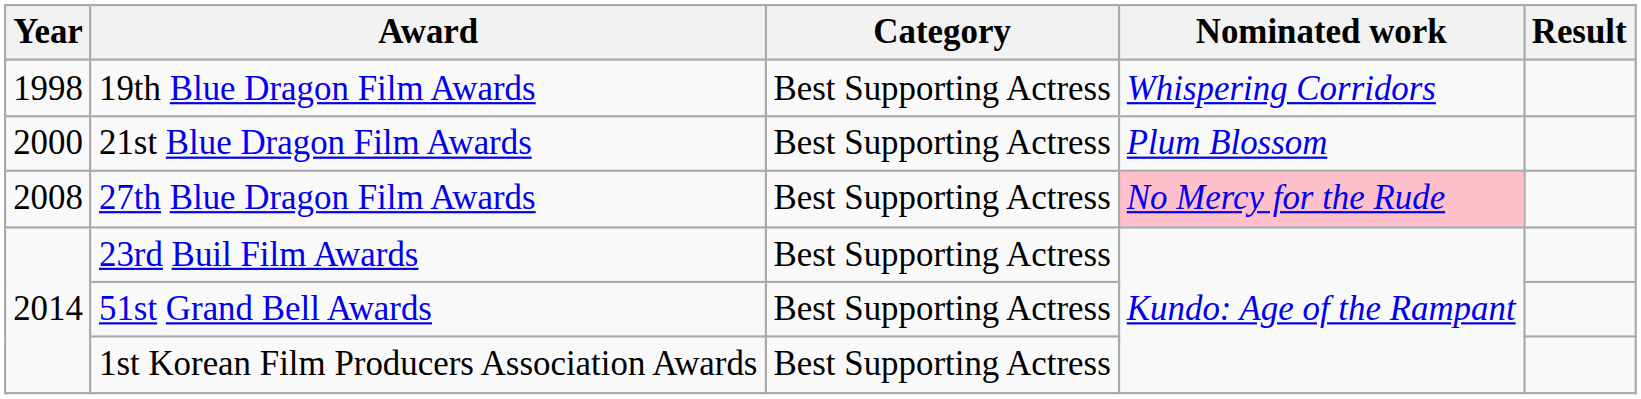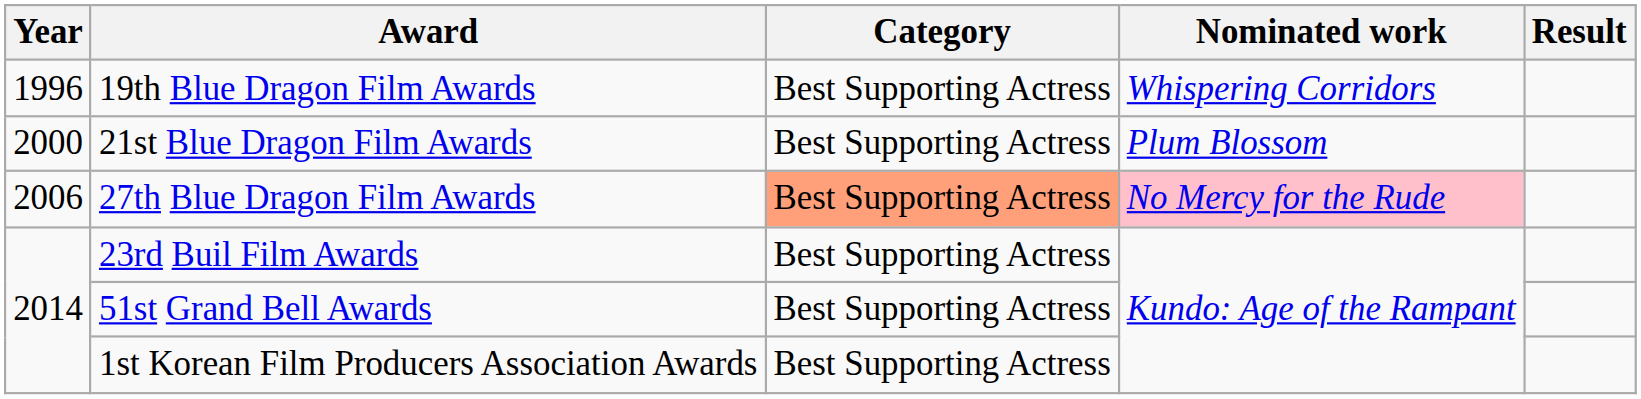19th Blue Dragon Film Awards | Year: 1998 -> 1996
27th Blue Dragon Film Awards | Year: 2008 -> 2006
27th Blue Dragon Film Awards | Category: no background -> lightsalmon background
